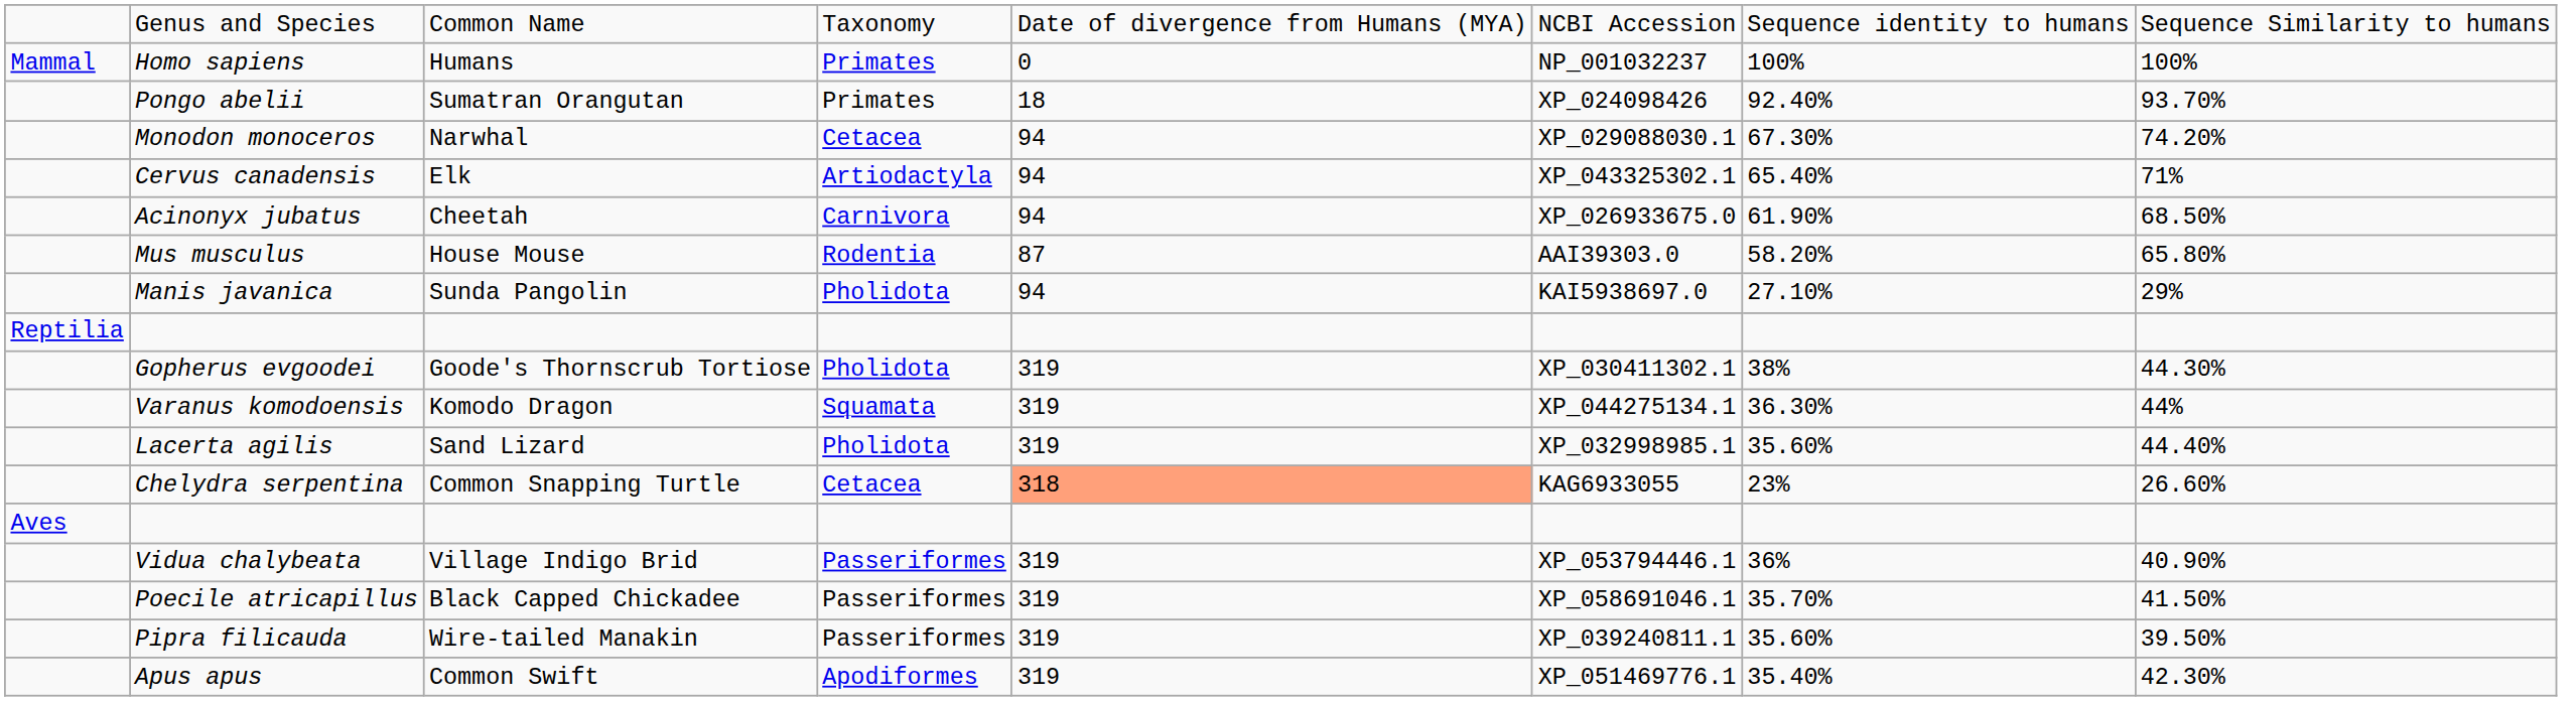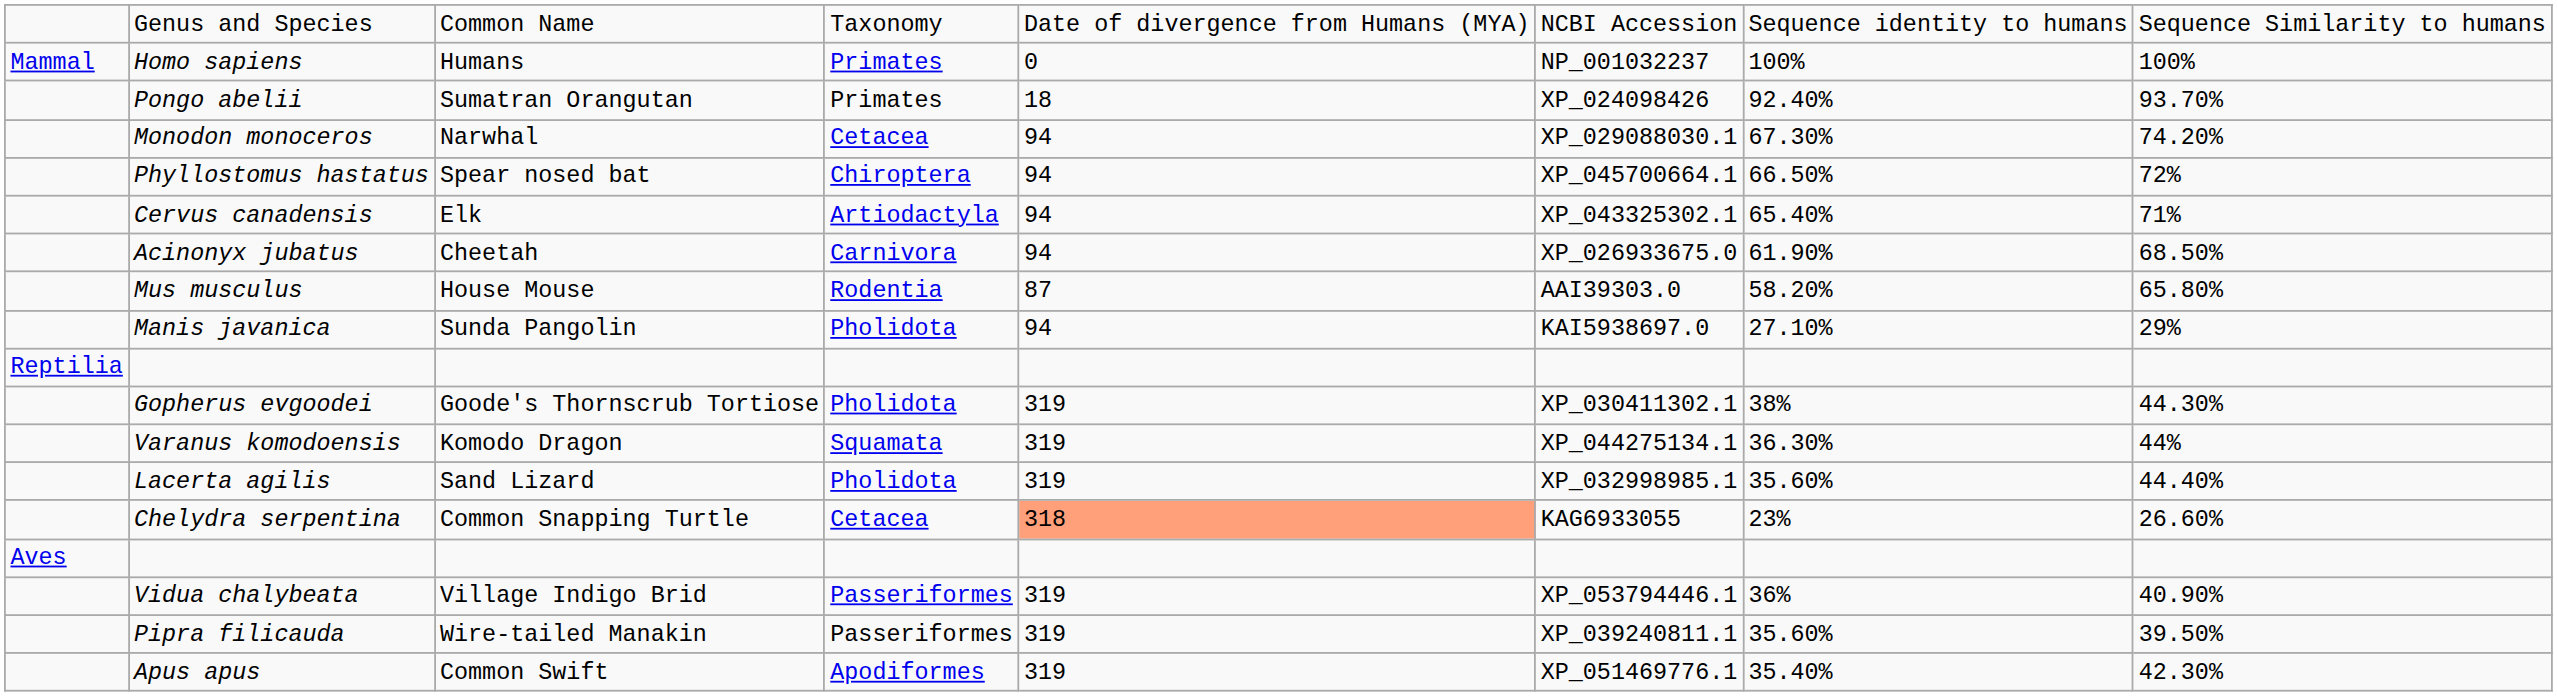+ row: Phyllostomus hastatus | Spear nosed bat | Chiroptera | 94 | XP_045700664.1 | 66.50% | 72%
- row: Poecile atricapillus | Black Capped Chickadee | Passeriformes | 319 | XP_058691046.1 | 35.70% | 41.50%
